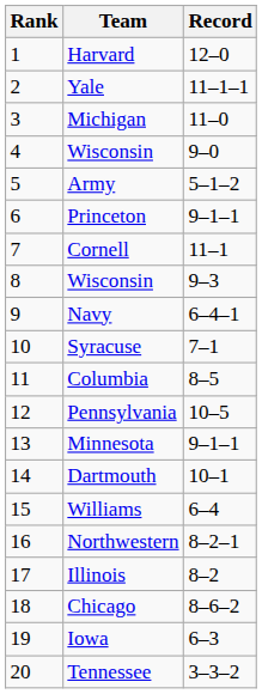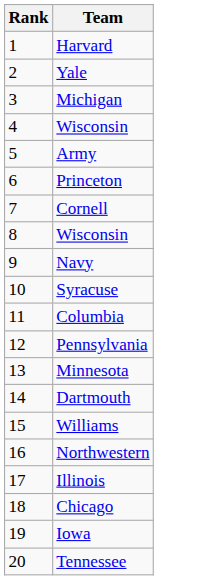- column: Record | 12–0 | 11–1–1 | 11–0 | 9–0 | 5–1–2 | 9–1–1 | 11–1 | 9–3 | 6–4–1 | 7–1 | 8–5 | 10–5 | 9–1–1 | 10–1 | 6–4 | 8–2–1 | 8–2 | 8–6–2 | 6–3 | 3–3–2
